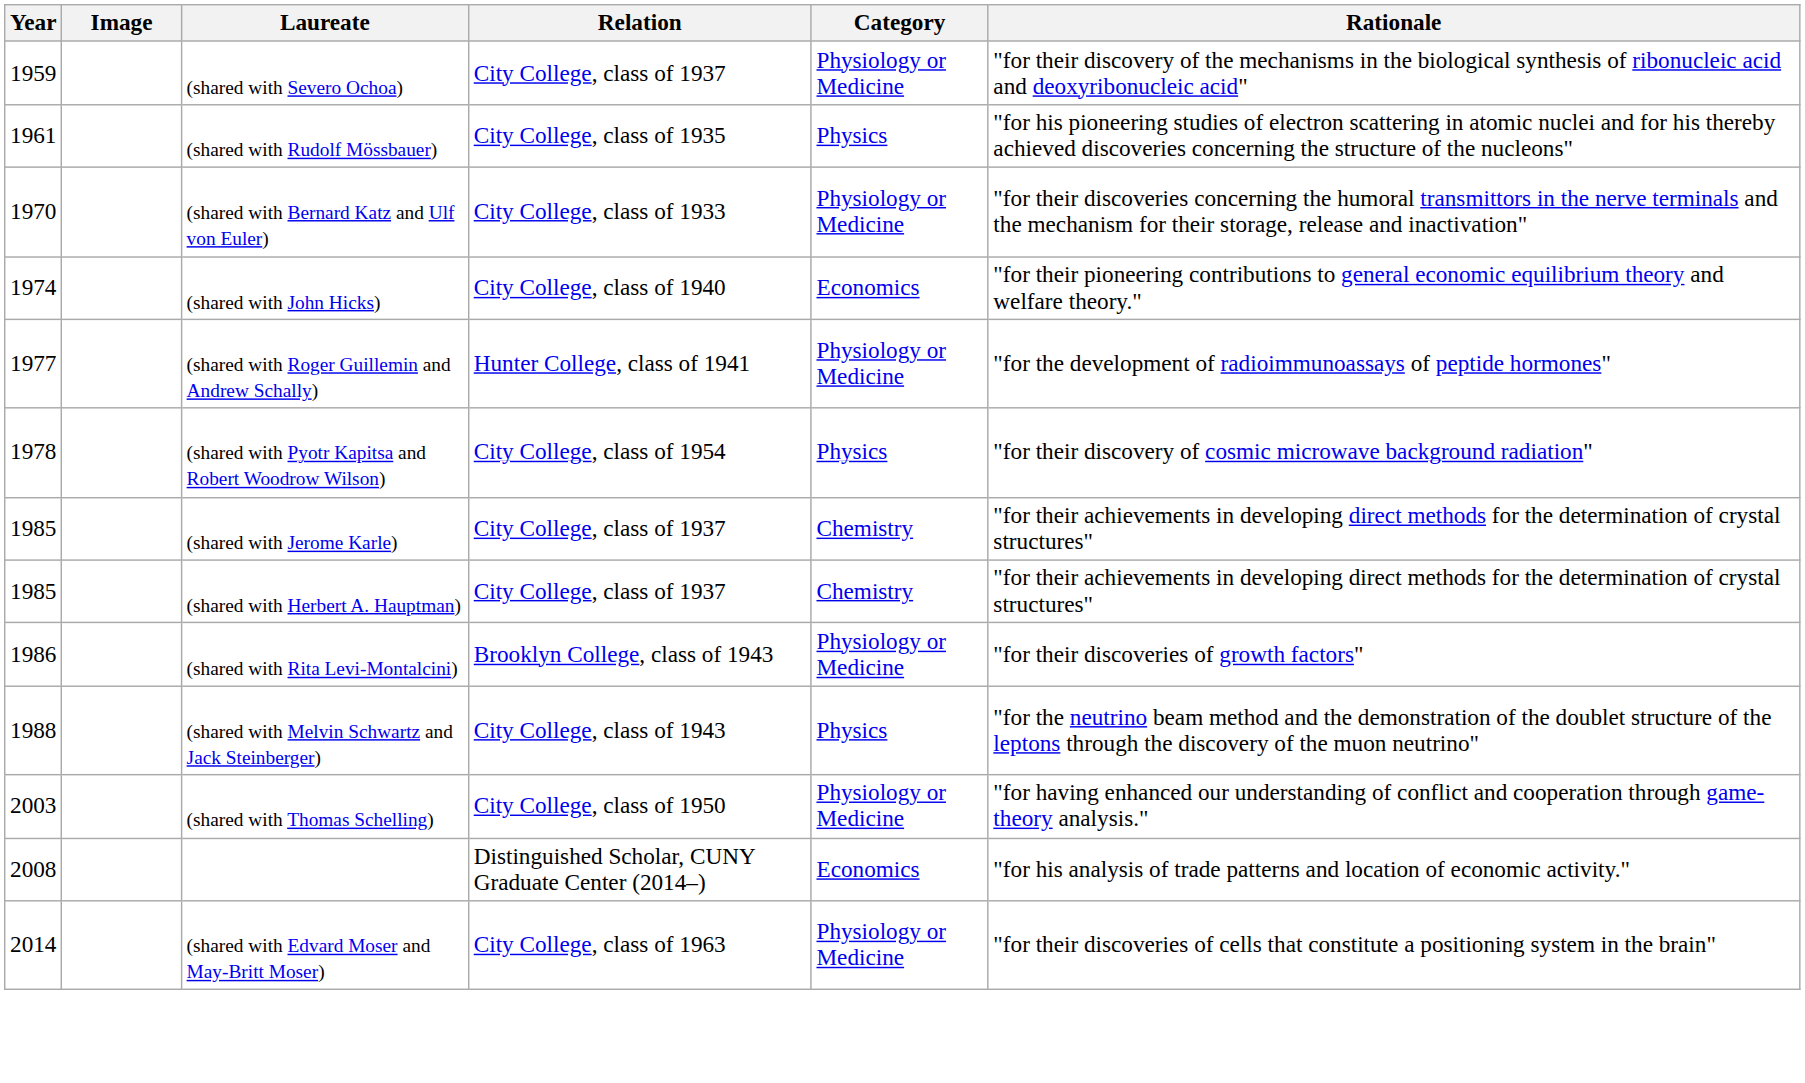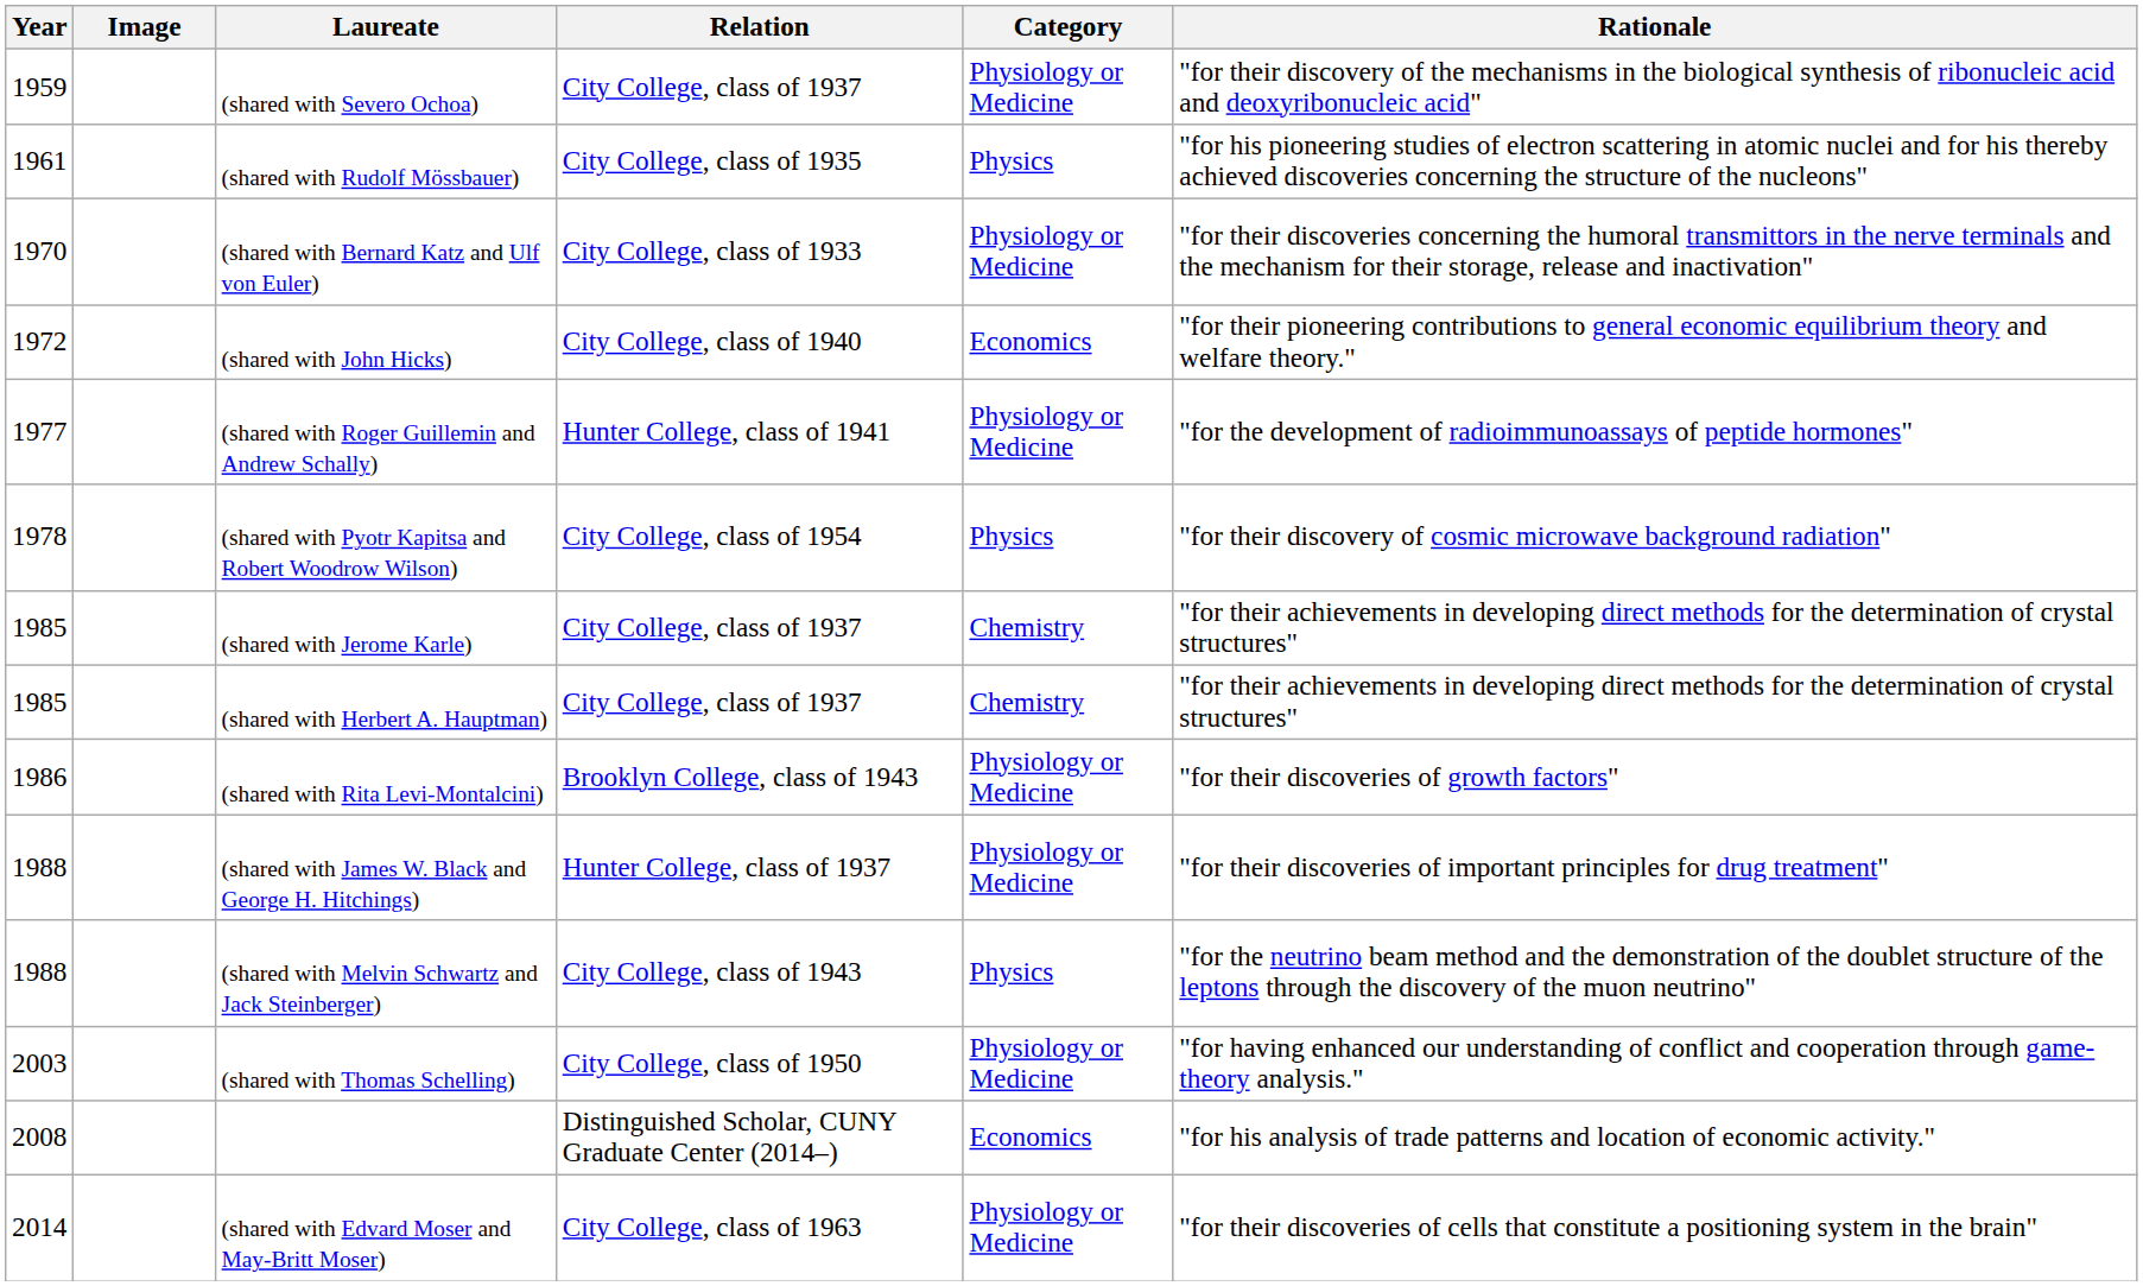(shared with John Hicks) | Year: 1974 -> 1972
+ row: 1988 | (shared with James W. Black and George H. Hitchings) | Hunter College, class of 1937 | Physiology or Medicine | "for their discoveries of important principles for drug treatment"
